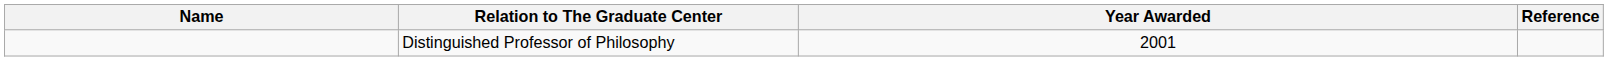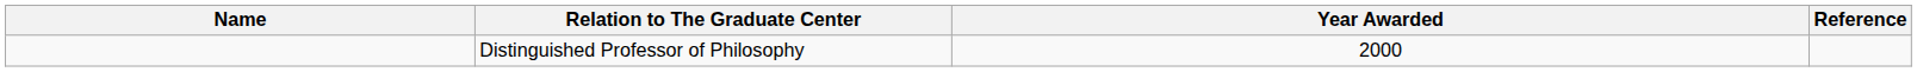Distinguished Professor of Philosophy | Year Awarded: 2001 -> 2000
